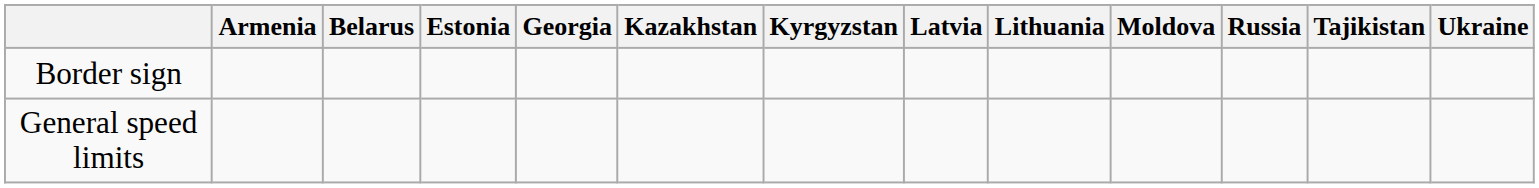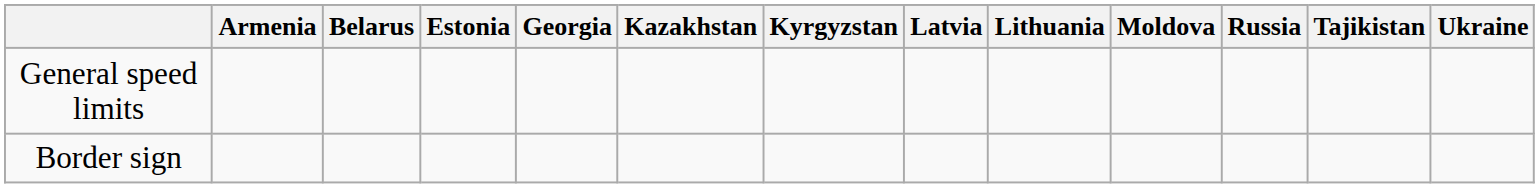rows swapped: Border sign <-> General speed limits
